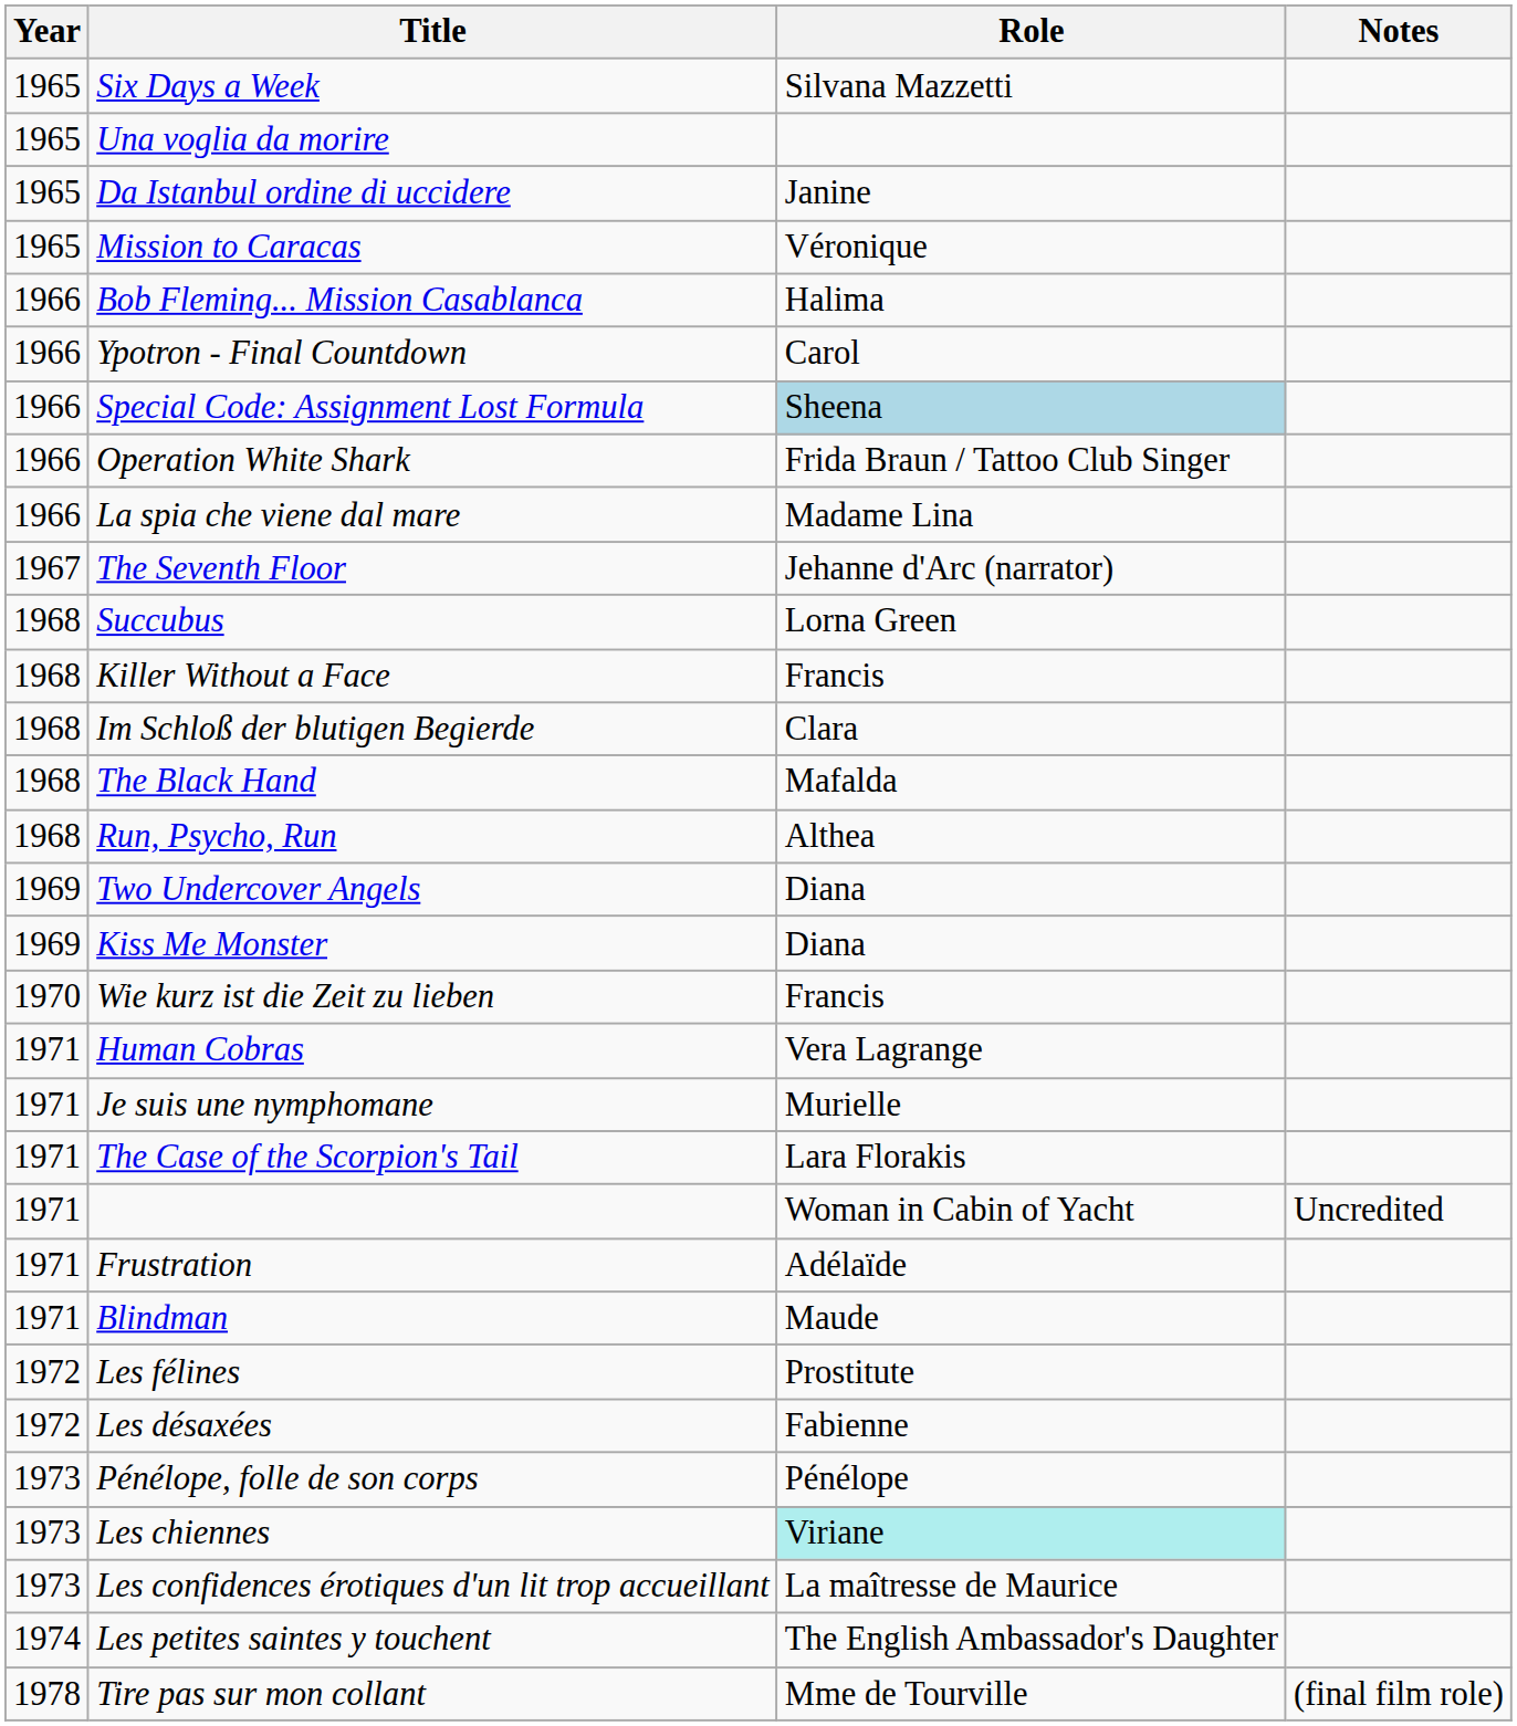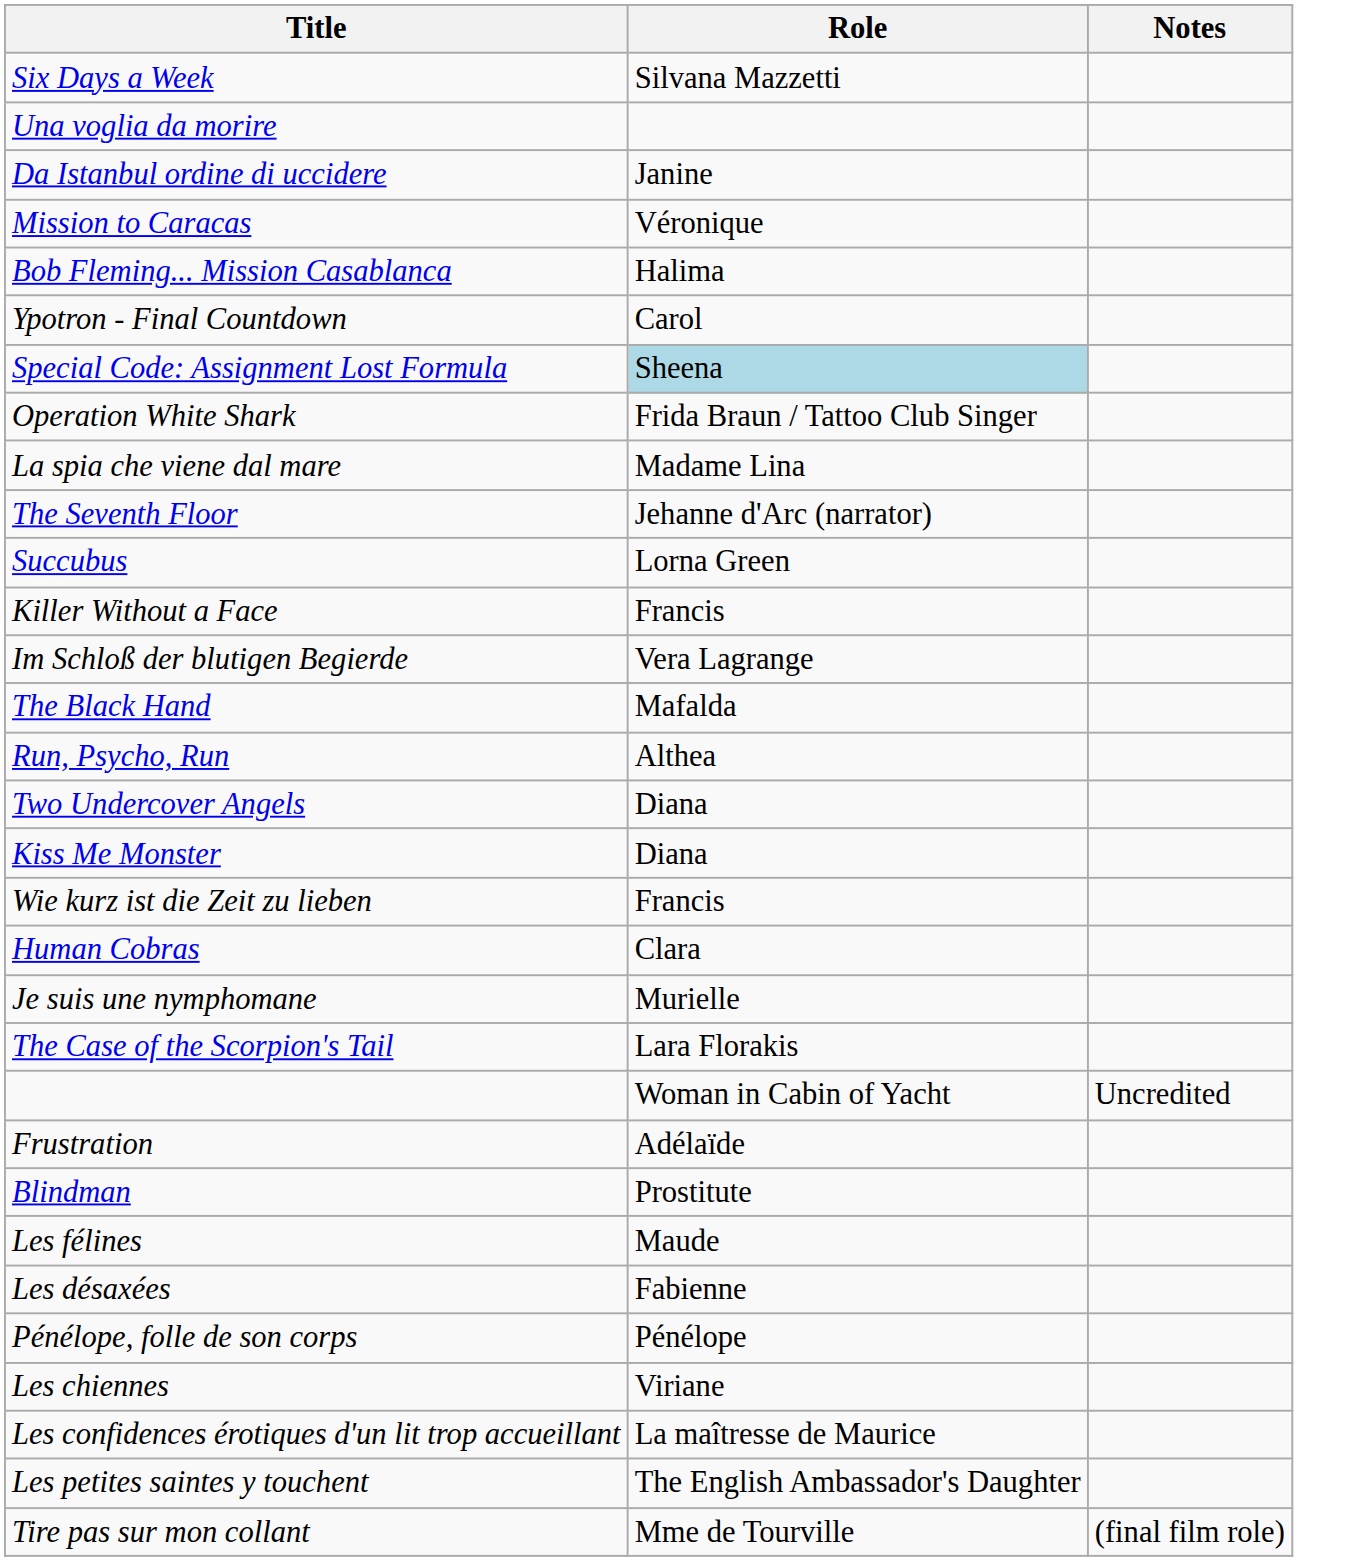- column: Year | 1965 | 1965 | 1965 | 1965 | 1966 | 1966 | 1966 | 1966 | 1966 | 1967 | 1968 | 1968 | 1968 | 1968 | 1968 | 1969 | 1969 | 1970 | 1971 | 1971 | 1971 | 1971 | 1971 | 1971 | 1972 | 1972 | 1973 | 1973 | 1973 | 1974 | 1978
Im Schloß der blutigen Begierde | Role: Clara -> Vera Lagrange
Human Cobras | Role: Vera Lagrange -> Clara
Blindman | Role: Maude -> Prostitute
Les félines | Role: Prostitute -> Maude
Les chiennes | Role: paleturquoise background -> no background
